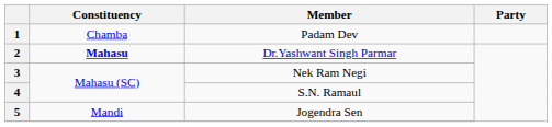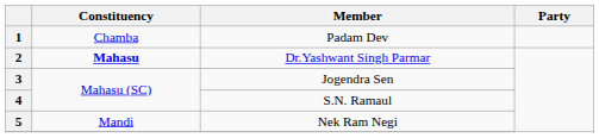3 | Member: Nek Ram Negi -> Jogendra Sen
5 | Member: Jogendra Sen -> Nek Ram Negi
